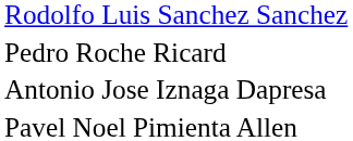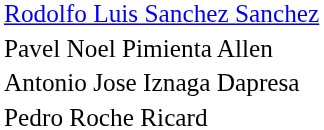rows swapped: Pavel Noel Pimienta Allen <-> Pedro Roche Ricard
